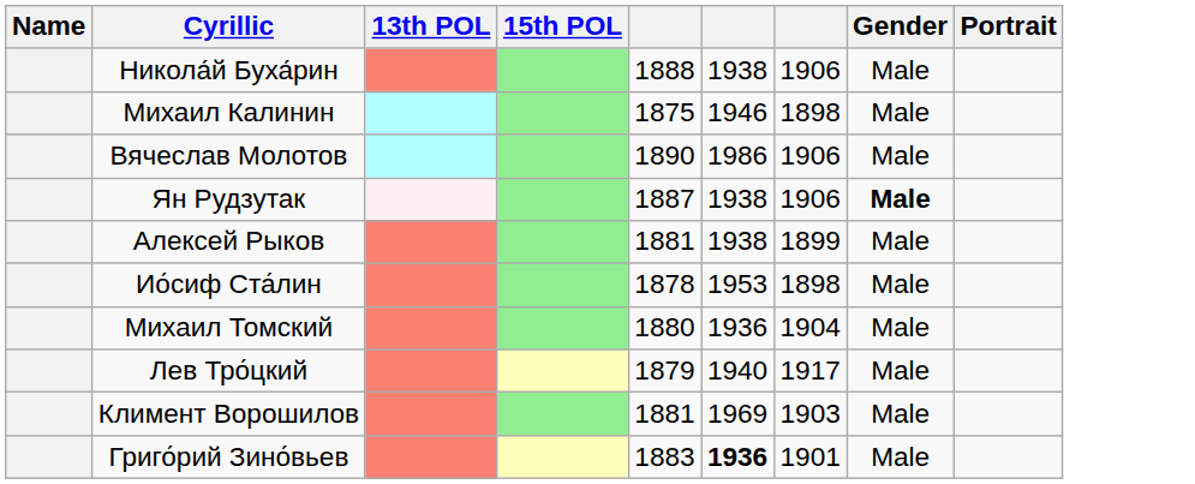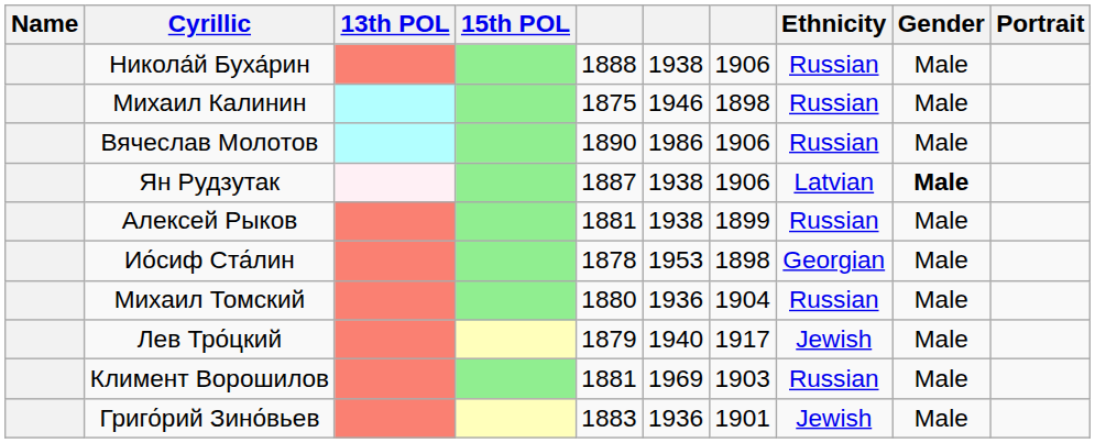+ column: Ethnicity | Russian | Russian | Russian | Latvian | Russian | Georgian | Russian | Jewish | Russian | Jewish
Григо́рий Зино́вьев | column 6: bold -> normal
